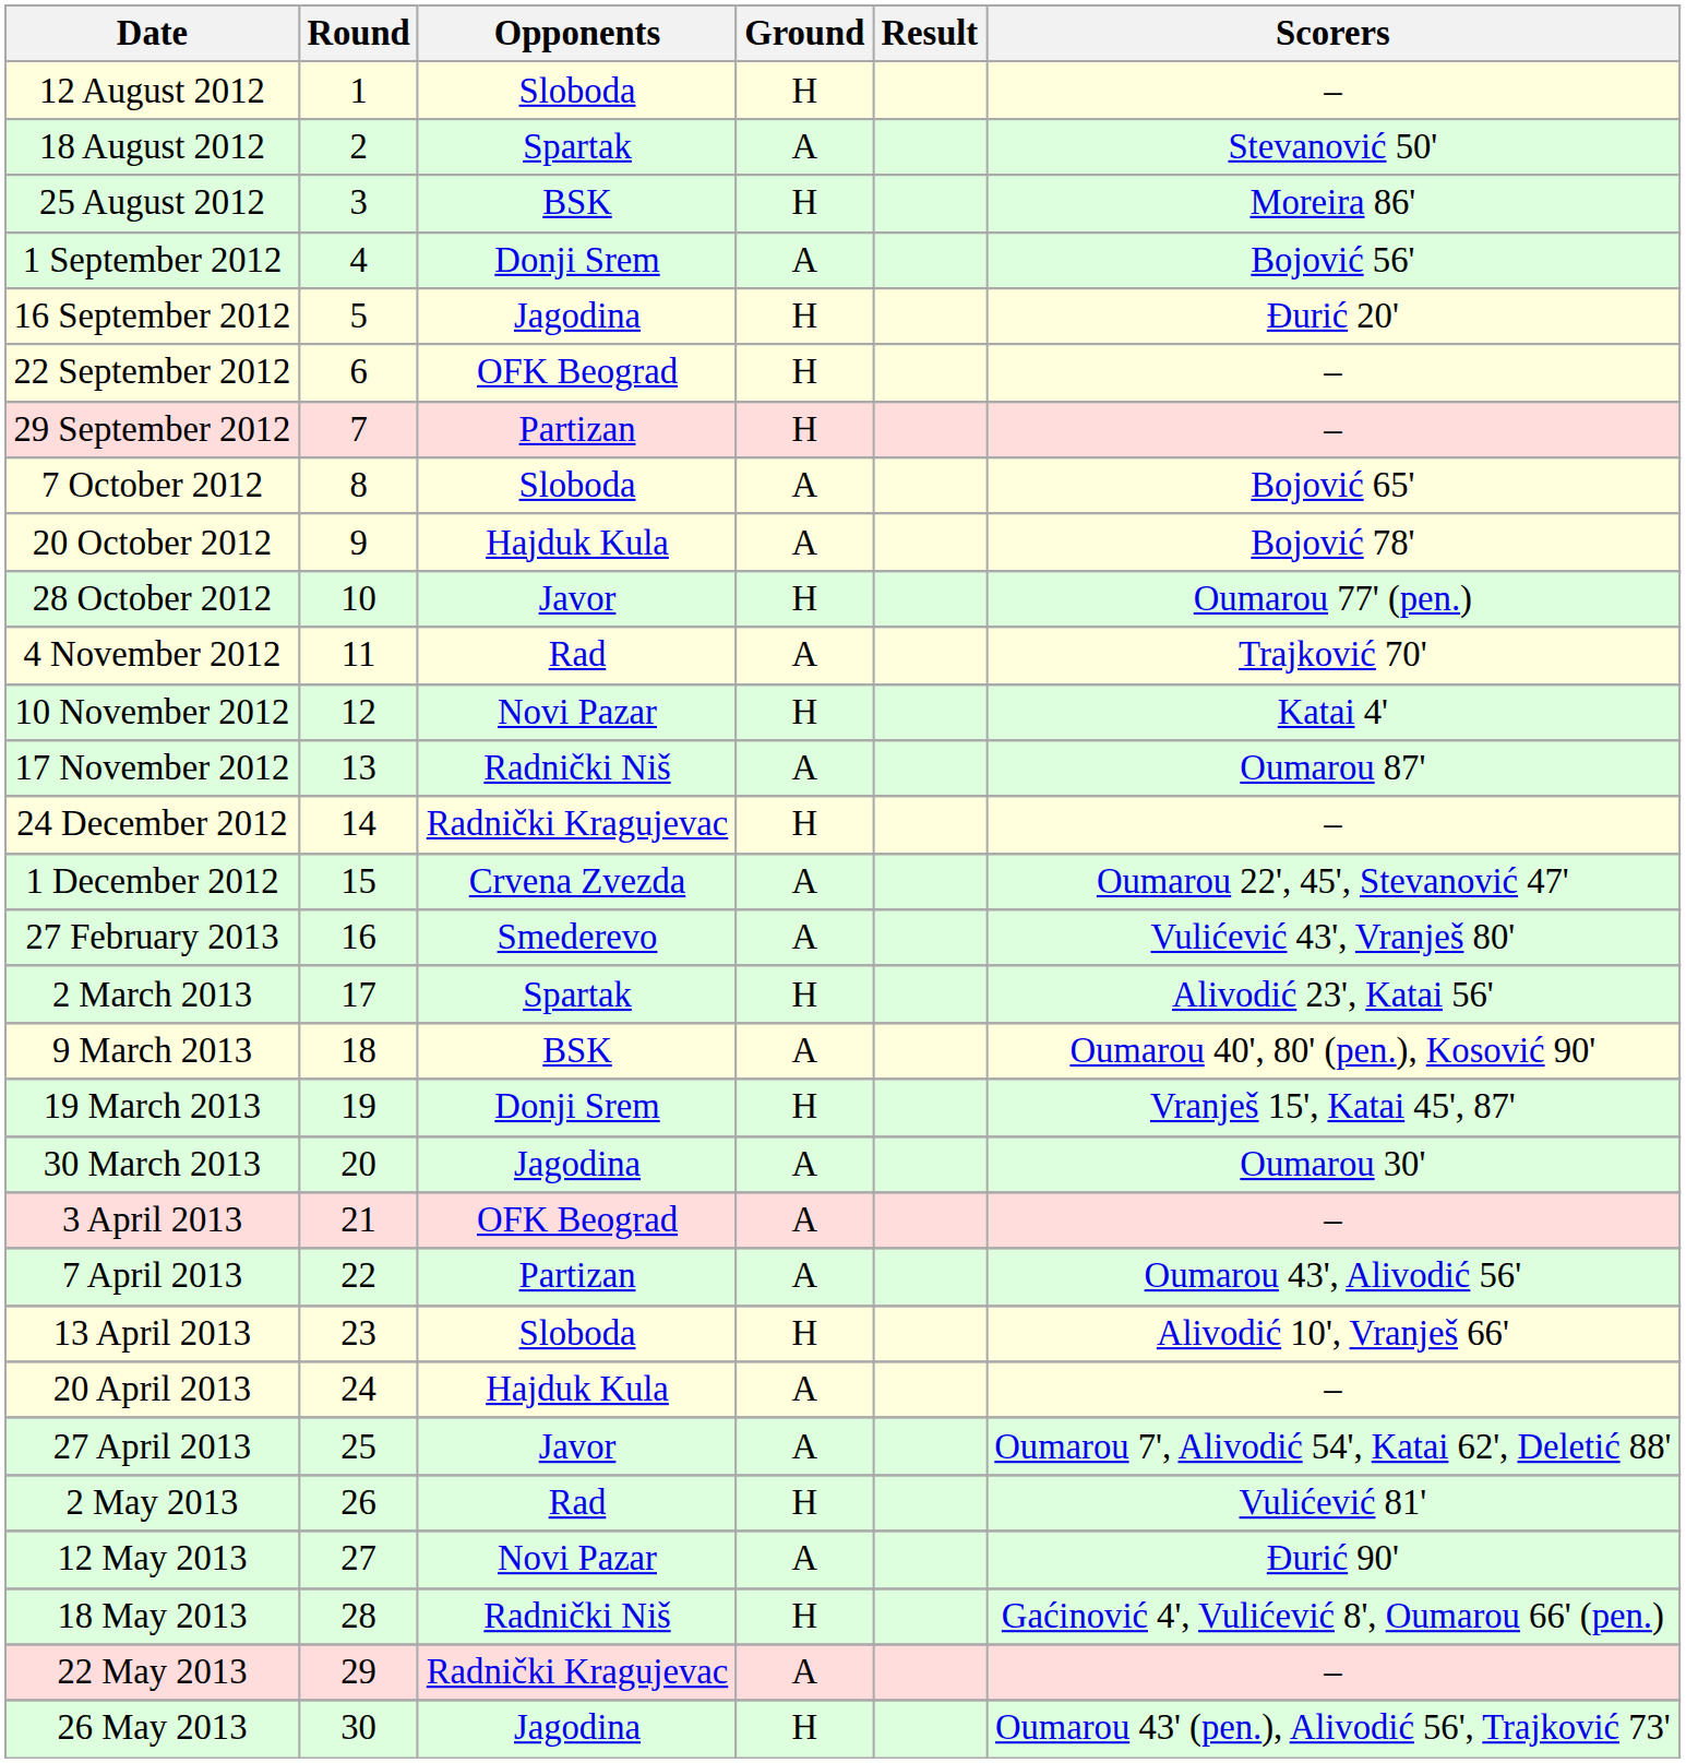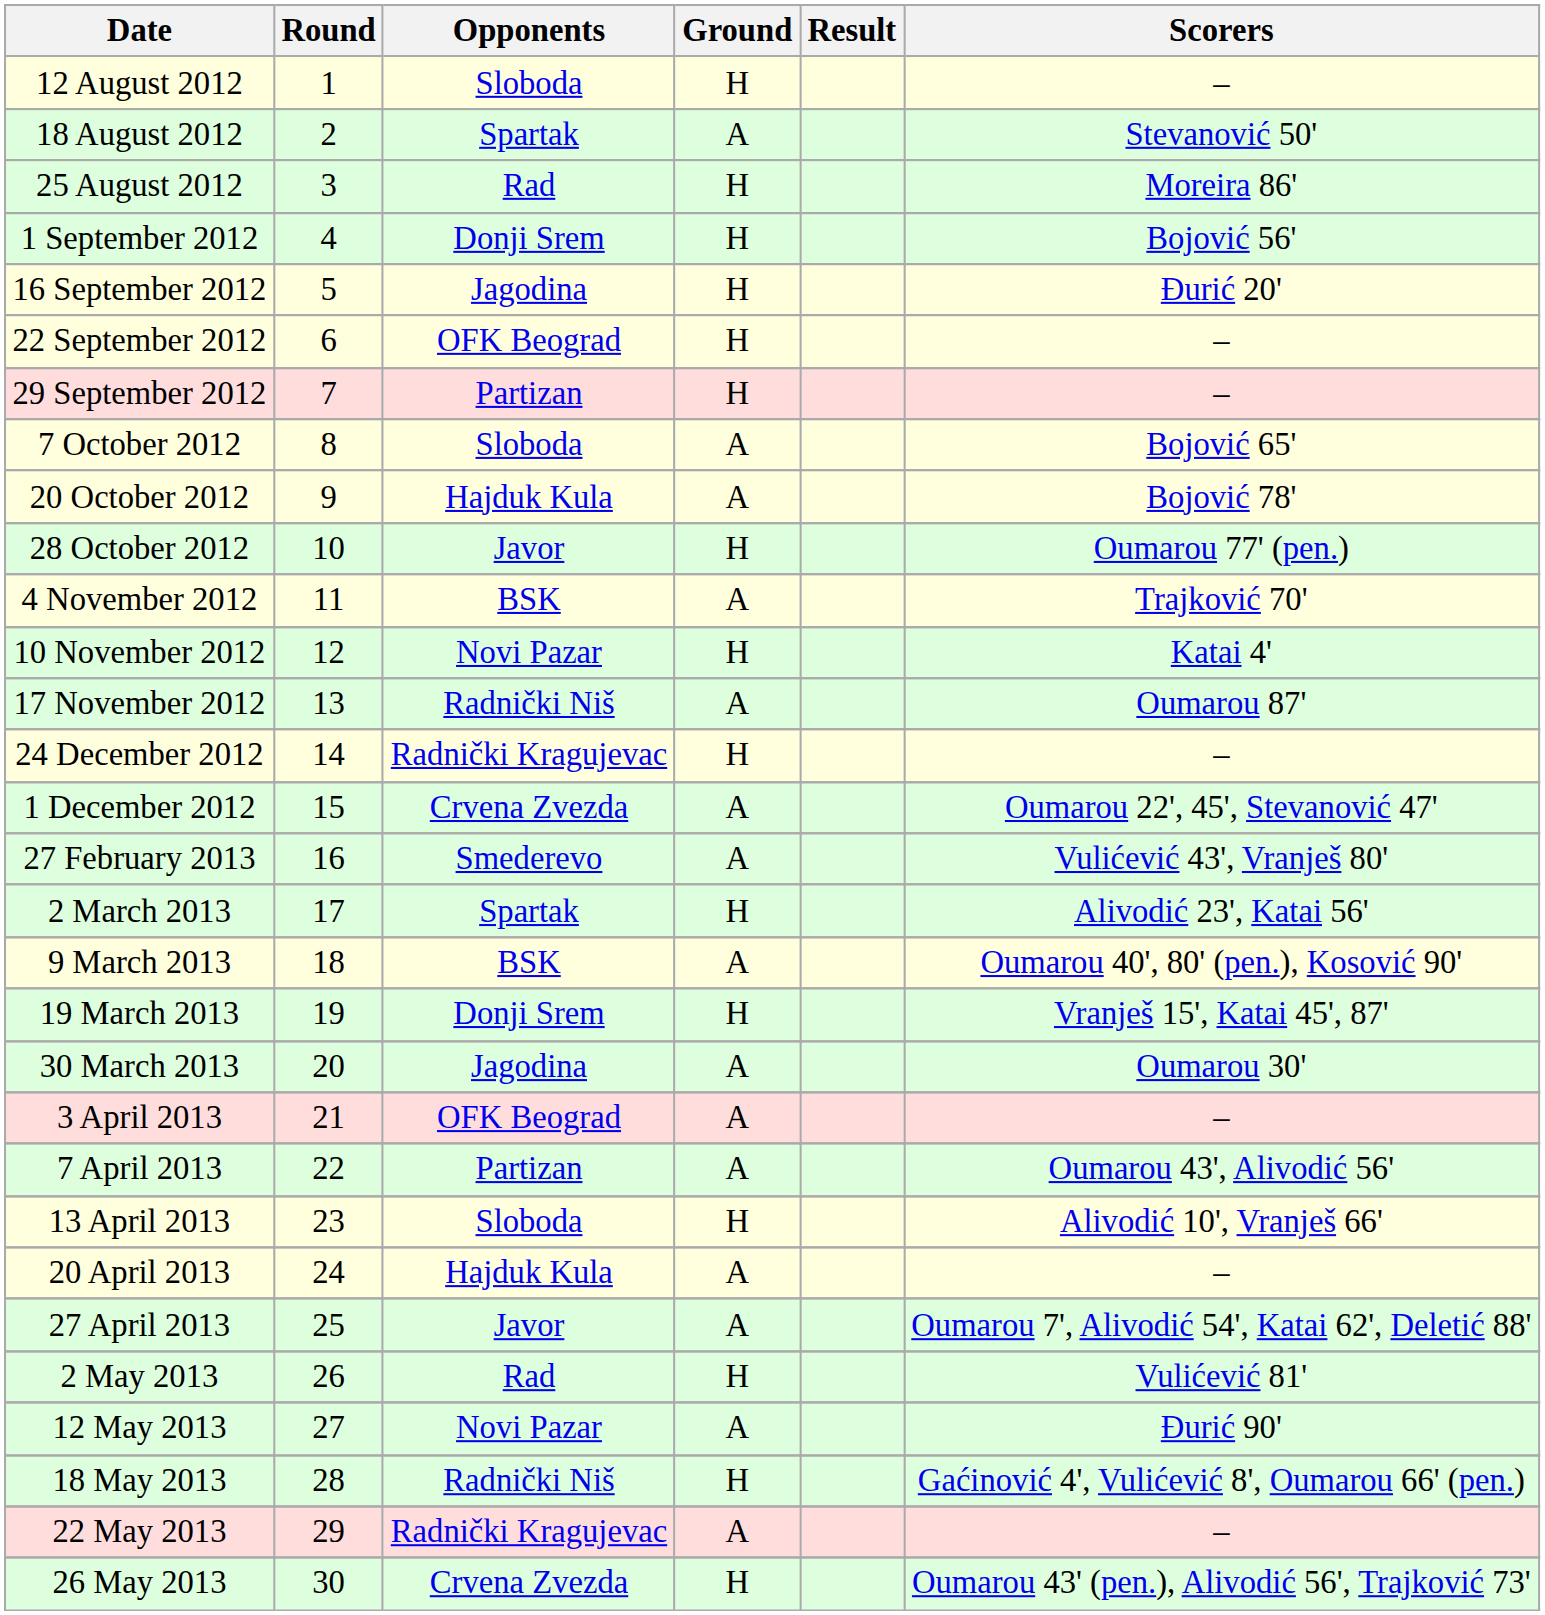25 August 2012 | Opponents: BSK -> Rad
1 September 2012 | Ground: A -> H
4 November 2012 | Opponents: Rad -> BSK
26 May 2013 | Opponents: Jagodina -> Crvena Zvezda
